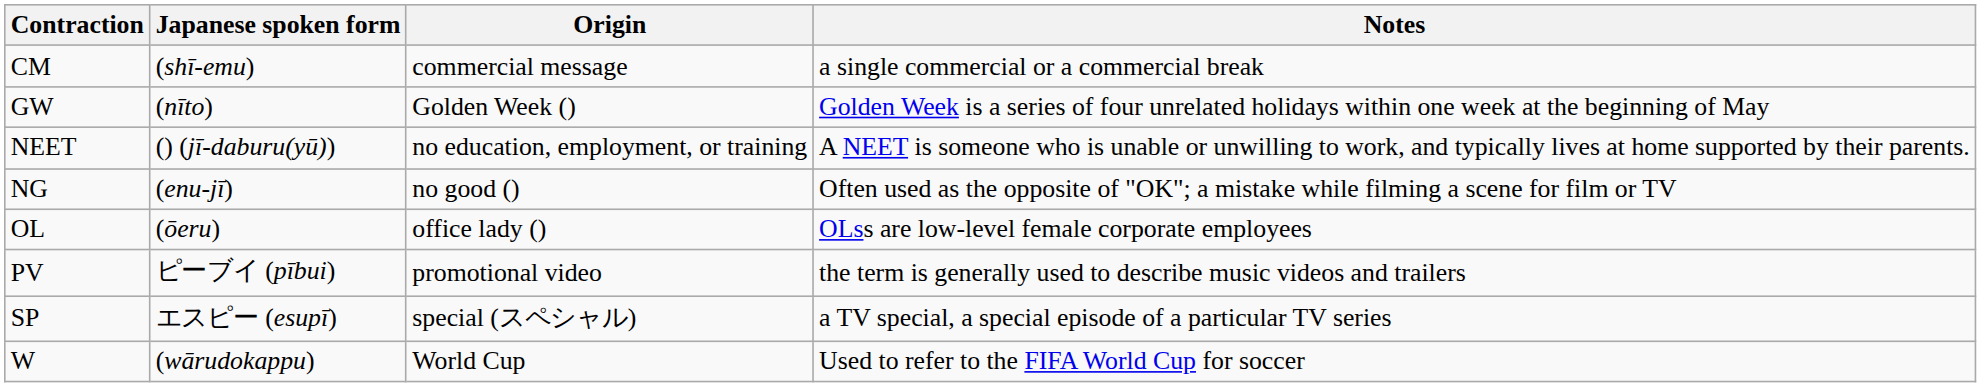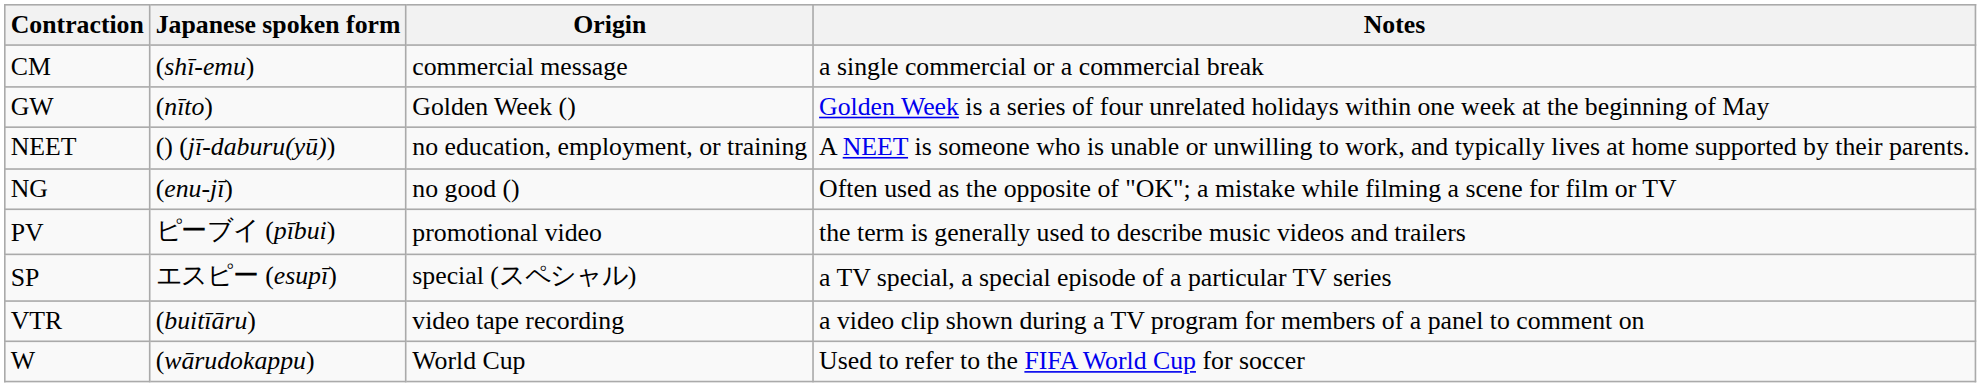- row: OL | (ōeru) | office lady () | OLss are low-level female corporate employees
+ row: VTR | (buitīāru) | video tape recording | a video clip shown during a TV program for members of a panel to comment on
